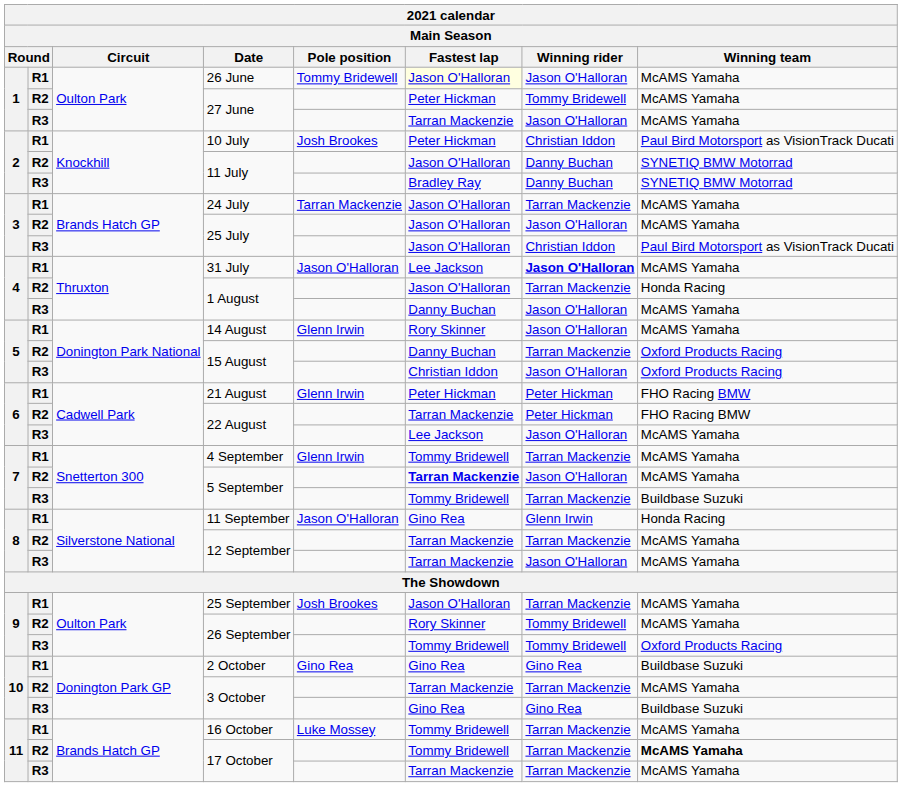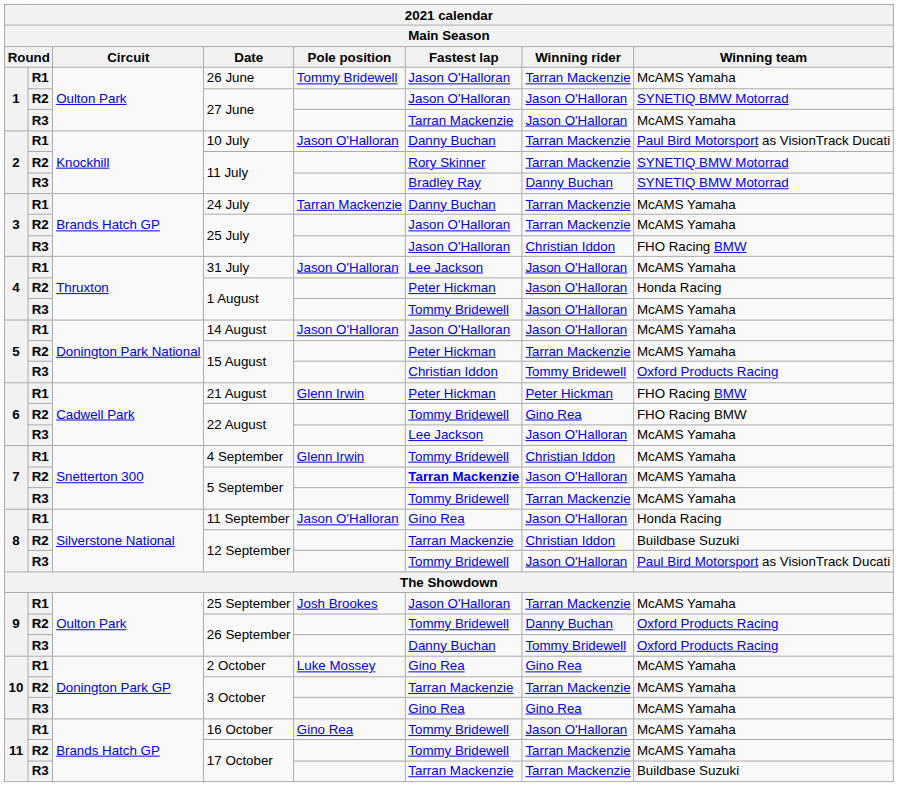26 June | Fastest lap: lightyellow background -> no background
26 June | Winning rider: Jason O'Halloran -> Tarran Mackenzie
R2 / 27 June | Fastest lap: Peter Hickman -> Jason O'Halloran
R2 / 27 June | Winning rider: Tommy Bridewell -> Jason O'Halloran
R2 / 27 June | Winning team: McAMS Yamaha -> SYNETIQ BMW Motorrad
10 July | Pole position: Josh Brookes -> Jason O'Halloran
10 July | Fastest lap: Peter Hickman -> Danny Buchan
10 July | Winning rider: Christian Iddon -> Tarran Mackenzie
R2 / 11 July | Fastest lap: Jason O'Halloran -> Rory Skinner
R2 / 11 July | Winning rider: Danny Buchan -> Tarran Mackenzie
24 July | Fastest lap: Jason O'Halloran -> Danny Buchan
R2 / 25 July | Winning rider: Jason O'Halloran -> Tarran Mackenzie
R3 / 25 July | Winning team: Paul Bird Motorsport as VisionTrack Ducati -> FHO Racing BMW
31 July | Winning rider: bold -> normal
R2 / 1 August | Fastest lap: Jason O'Halloran -> Peter Hickman
R2 / 1 August | Winning rider: Tarran Mackenzie -> Jason O'Halloran
R3 / 1 August | Fastest lap: Danny Buchan -> Tommy Bridewell
14 August | Pole position: Glenn Irwin -> Jason O'Halloran
14 August | Fastest lap: Rory Skinner -> Jason O'Halloran
R2 / 15 August | Fastest lap: Danny Buchan -> Peter Hickman
R2 / 15 August | Winning team: Oxford Products Racing -> McAMS Yamaha
R3 / 15 August | Winning rider: Jason O'Halloran -> Tommy Bridewell
R2 / 22 August | Fastest lap: Tarran Mackenzie -> Tommy Bridewell
R2 / 22 August | Winning rider: Peter Hickman -> Gino Rea
4 September | Winning rider: Tarran Mackenzie -> Christian Iddon
R3 / 5 September | Winning team: Buildbase Suzuki -> McAMS Yamaha
11 September | Winning rider: Glenn Irwin -> Jason O'Halloran
R2 / 12 September | Winning rider: Tarran Mackenzie -> Christian Iddon
R2 / 12 September | Winning team: McAMS Yamaha -> Buildbase Suzuki
R3 / 12 September | Fastest lap: Tarran Mackenzie -> Tommy Bridewell
R3 / 12 September | Winning team: McAMS Yamaha -> Paul Bird Motorsport as VisionTrack Ducati
R2 / 26 September | Fastest lap: Rory Skinner -> Tommy Bridewell
R2 / 26 September | Winning rider: Tommy Bridewell -> Danny Buchan
R2 / 26 September | Winning team: McAMS Yamaha -> Oxford Products Racing
R3 / 26 September | Fastest lap: Tommy Bridewell -> Danny Buchan
2 October | Pole position: Gino Rea -> Luke Mossey
2 October | Winning team: Buildbase Suzuki -> McAMS Yamaha
R3 / 3 October | Winning team: Buildbase Suzuki -> McAMS Yamaha
16 October | Pole position: Luke Mossey -> Gino Rea
16 October | Winning rider: Tarran Mackenzie -> Jason O'Halloran
R2 / 17 October | Winning team: bold -> normal
R3 / 17 October | Winning team: McAMS Yamaha -> Buildbase Suzuki
